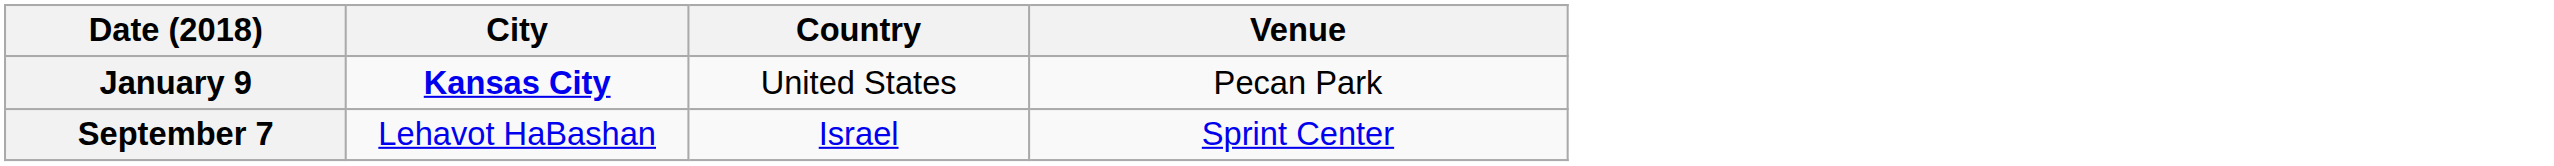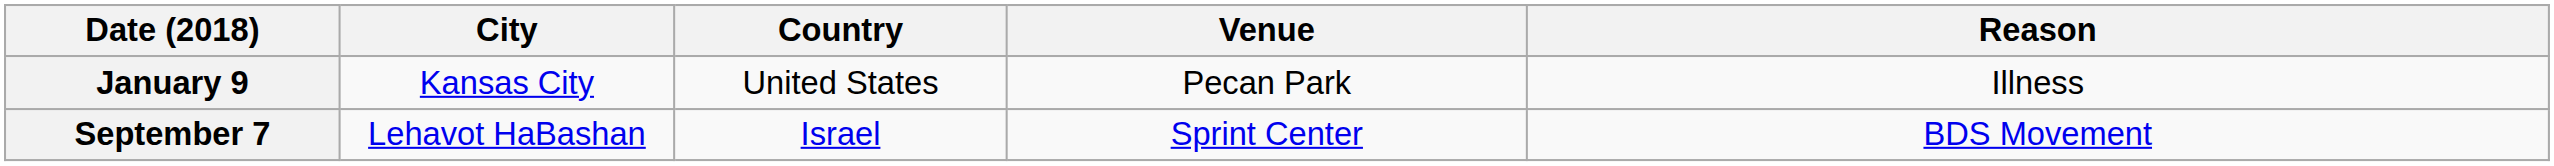+ column: Reason | Illness | BDS Movement
January 9 | City: bold -> normal
